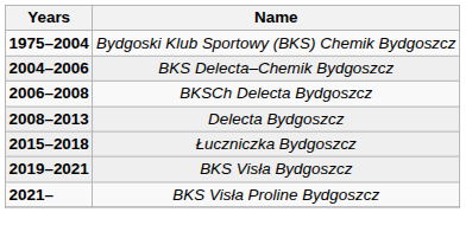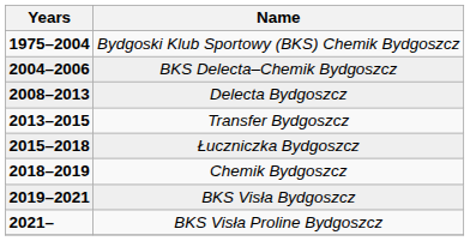- row: 2006–2008 | BKSCh Delecta Bydgoszcz
+ row: 2013–2015 | Transfer Bydgoszcz
+ row: 2018–2019 | Chemik Bydgoszcz
